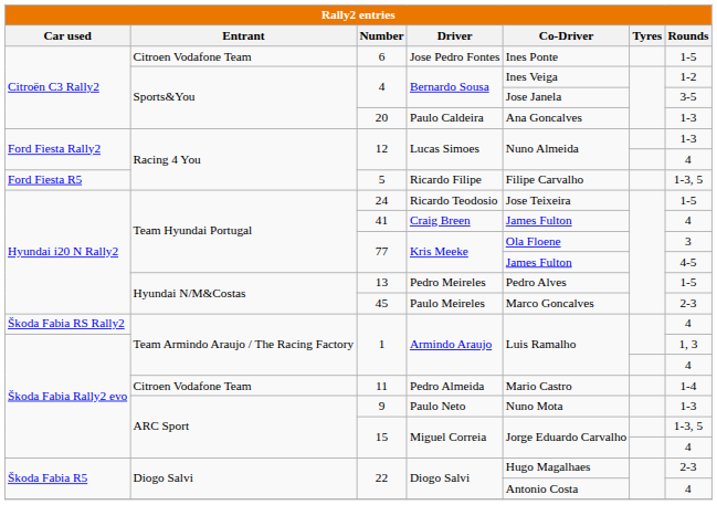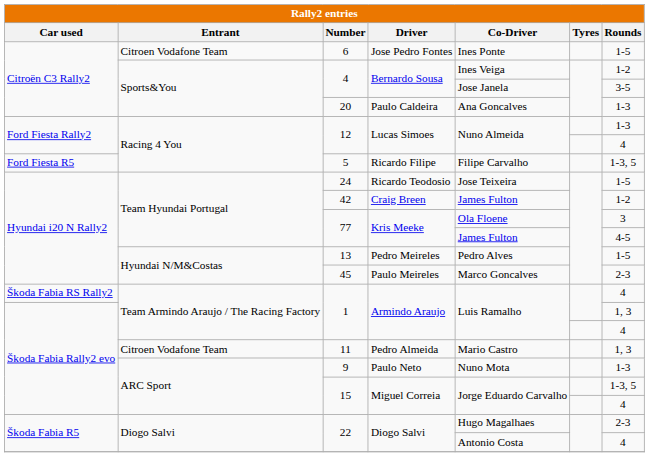Craig Breen | Number: 41 -> 42
Craig Breen | Rounds: 4 -> 1-2
Pedro Almeida | Rounds: 1-4 -> 1, 3
